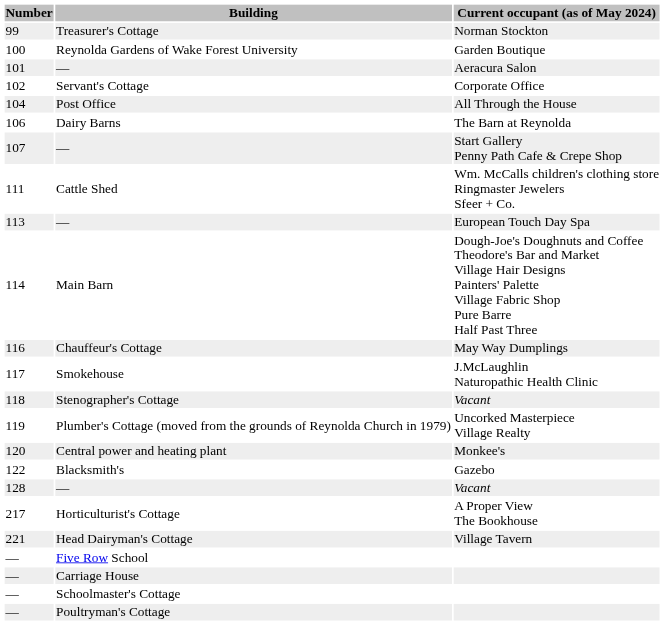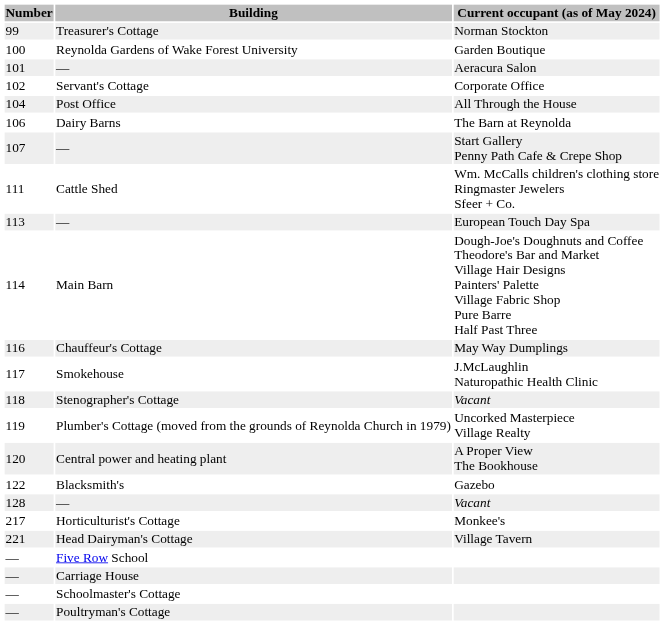120 | Current occupant (as of May 2024): Monkee's -> A Proper View The Bookhouse
217 | Current occupant (as of May 2024): A Proper View The Bookhouse -> Monkee's
